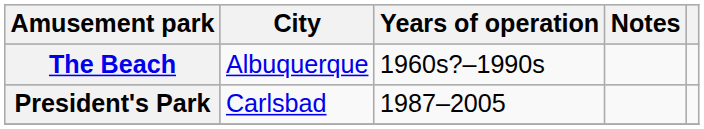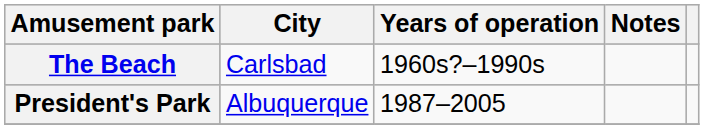The Beach | City: Albuquerque -> Carlsbad
President's Park | City: Carlsbad -> Albuquerque
